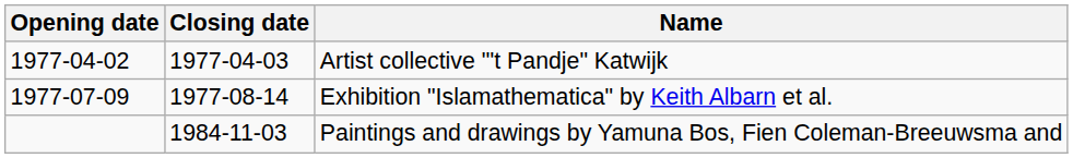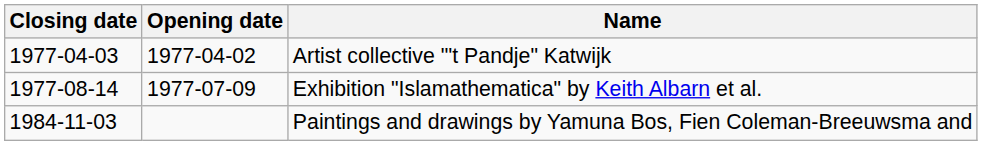columns swapped: Opening date <-> Closing date
